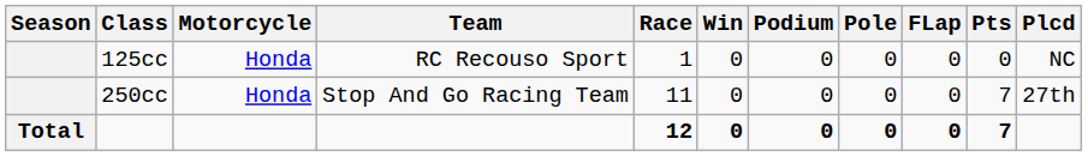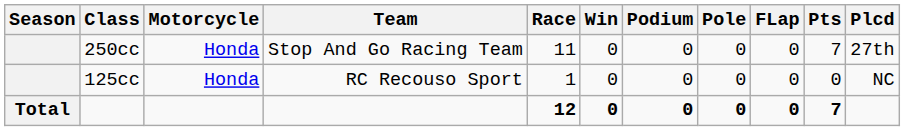rows swapped: 125cc <-> 250cc
